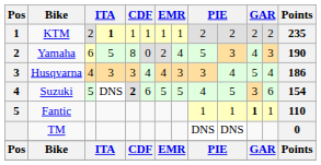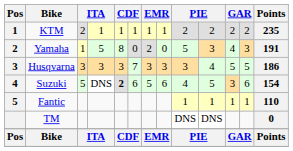KTM | column 4: bold -> normal
Yamaha | column 3: 6 -> 1
Yamaha | column 8: 4 -> 0
Yamaha | Points: 190 -> 191
Husqvarna | column 3: 4 -> 3
Husqvarna | column 6: 4 -> 7
Husqvarna | column 7: 4 -> 3
Husqvarna | column 12: 4 -> 5
Suzuki | column 8: 5 -> 6
Fantic | column 11: bold -> normal
